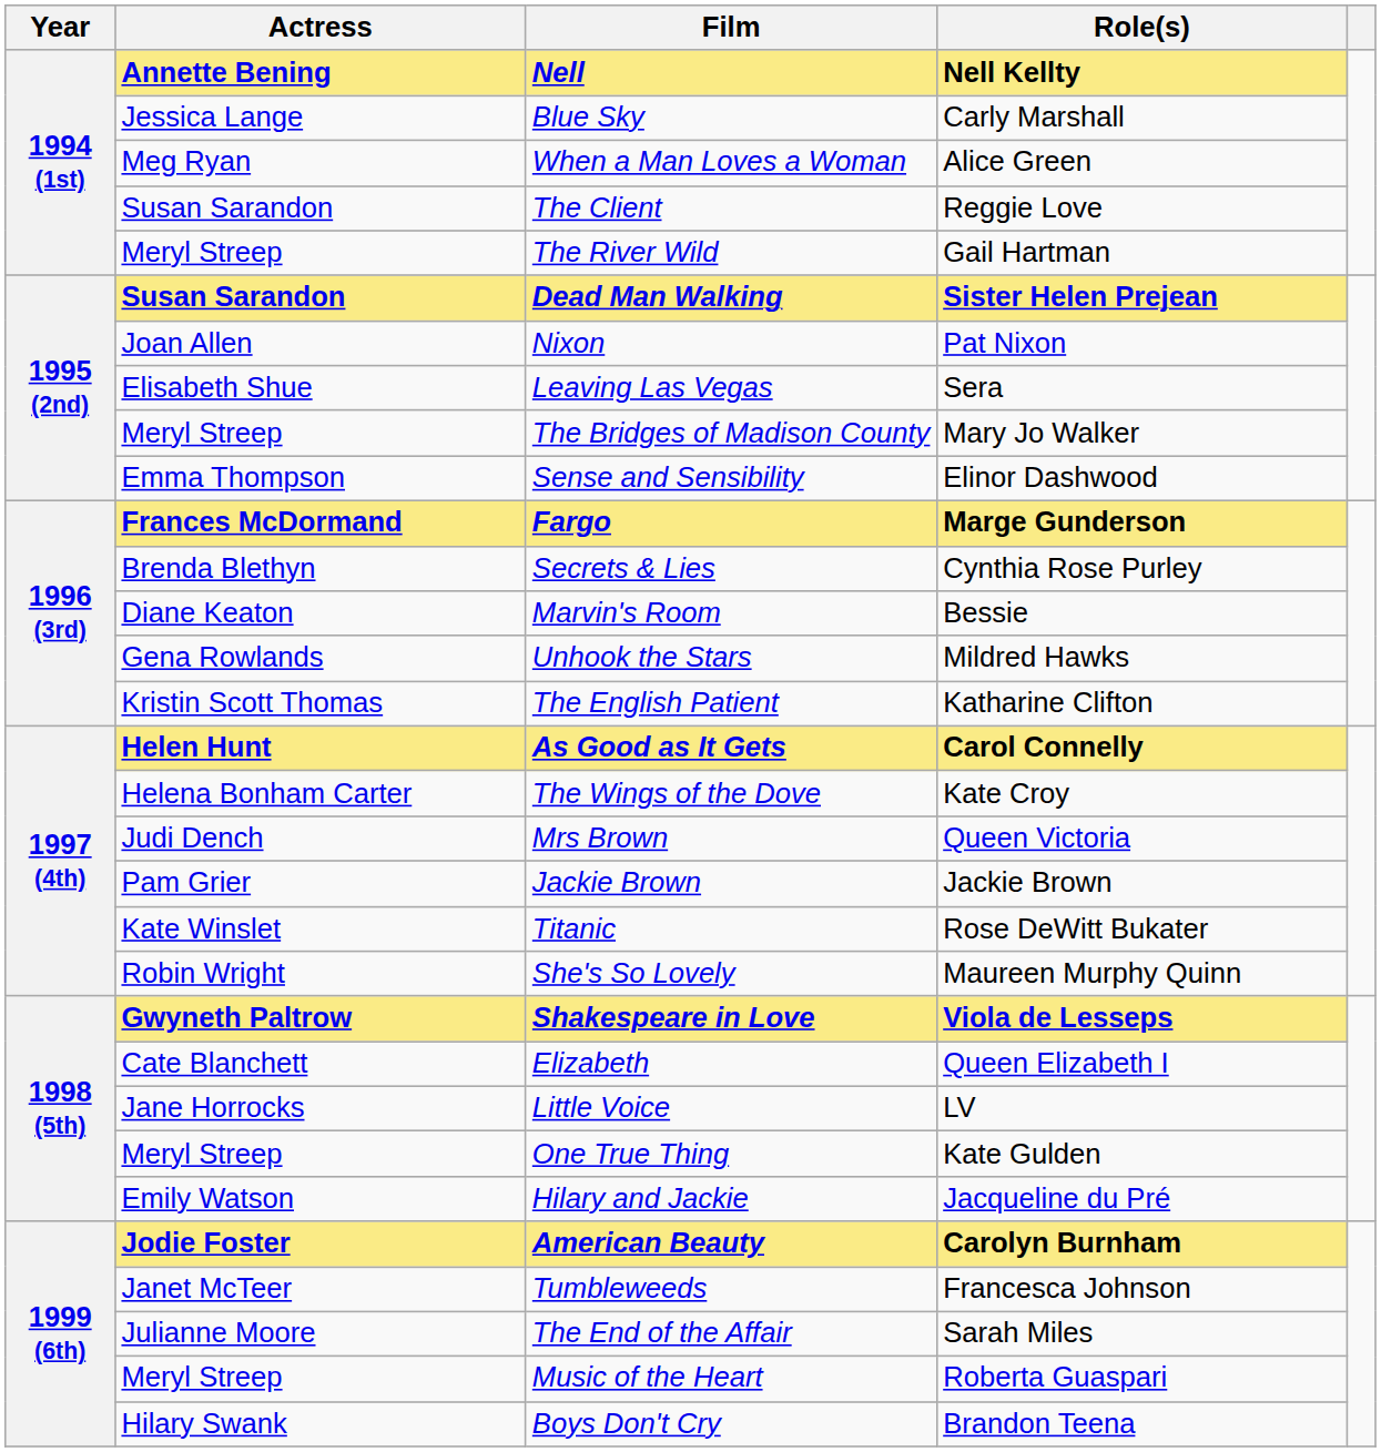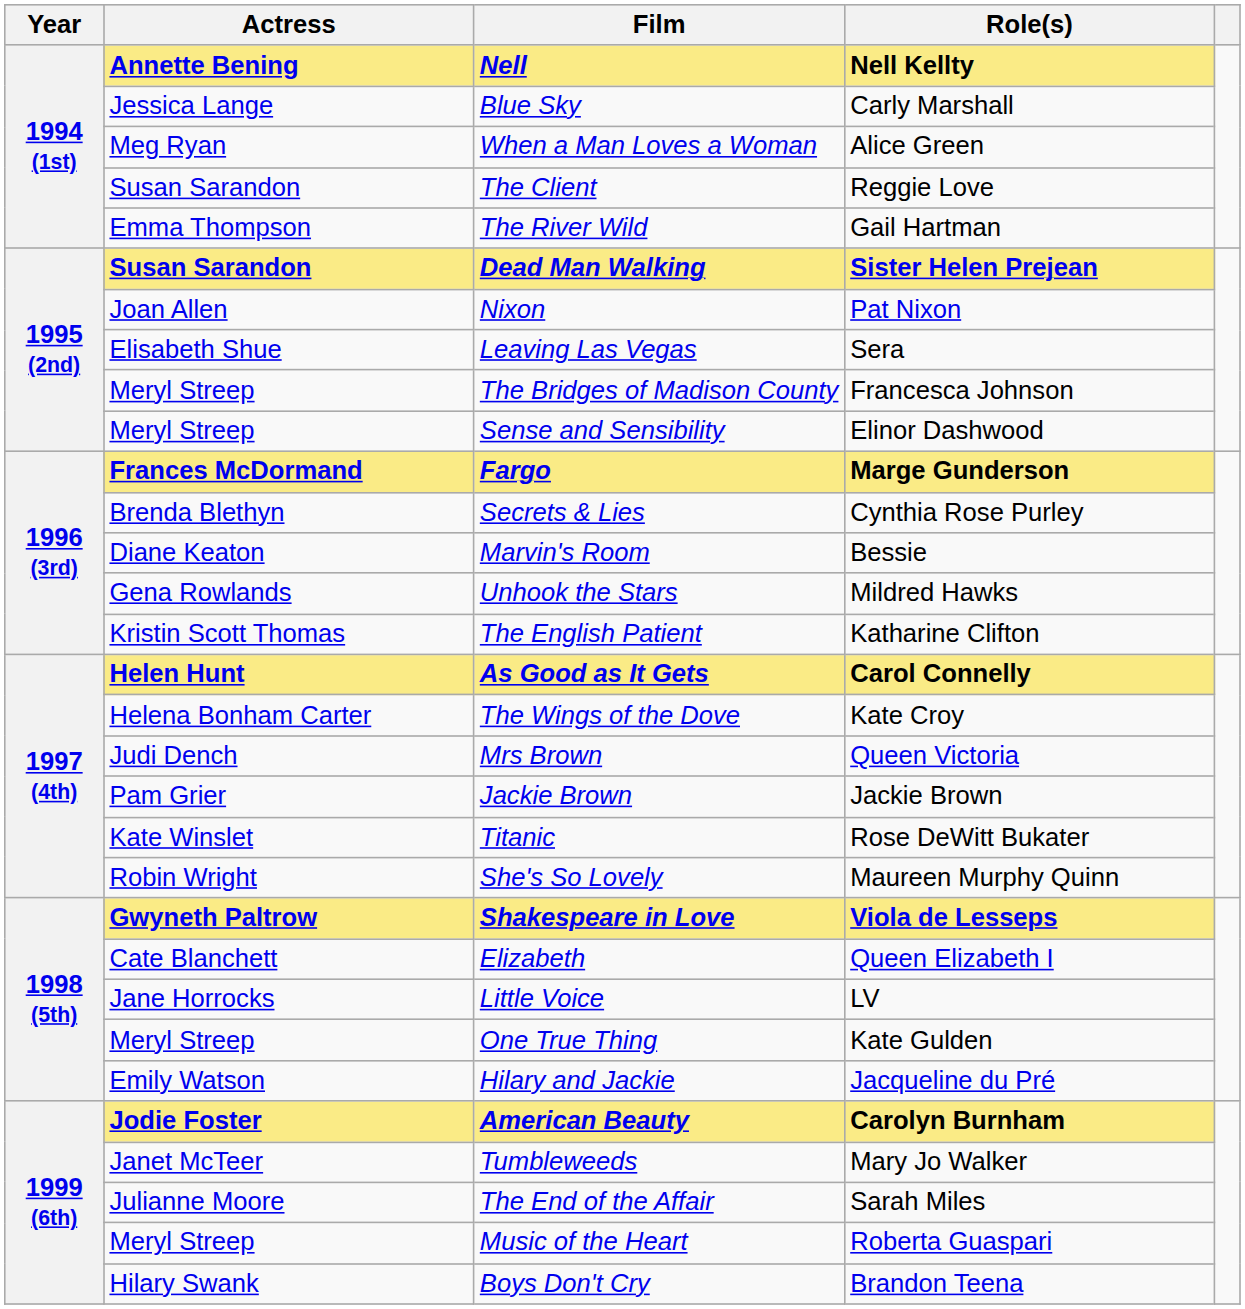The River Wild | Actress: Meryl Streep -> Emma Thompson
The Bridges of Madison County | Role(s): Mary Jo Walker -> Francesca Johnson
Sense and Sensibility | Actress: Emma Thompson -> Meryl Streep
Tumbleweeds | Role(s): Francesca Johnson -> Mary Jo Walker
